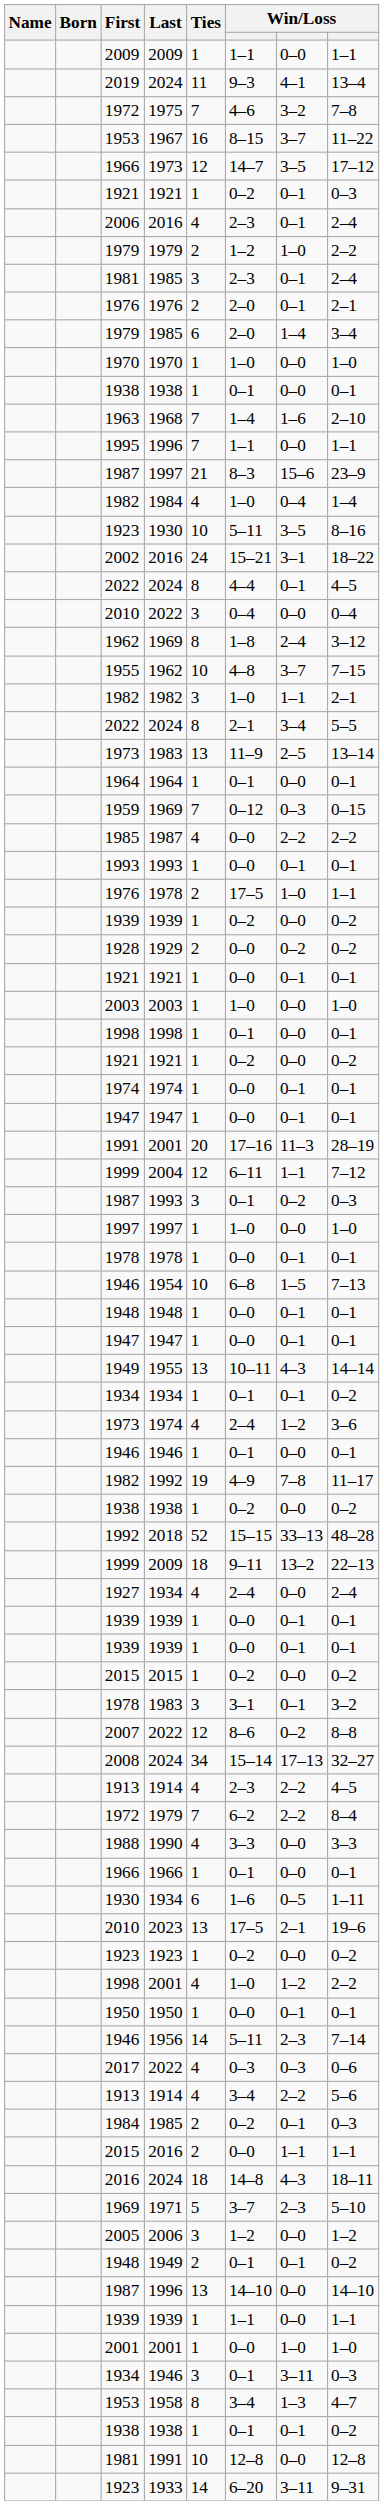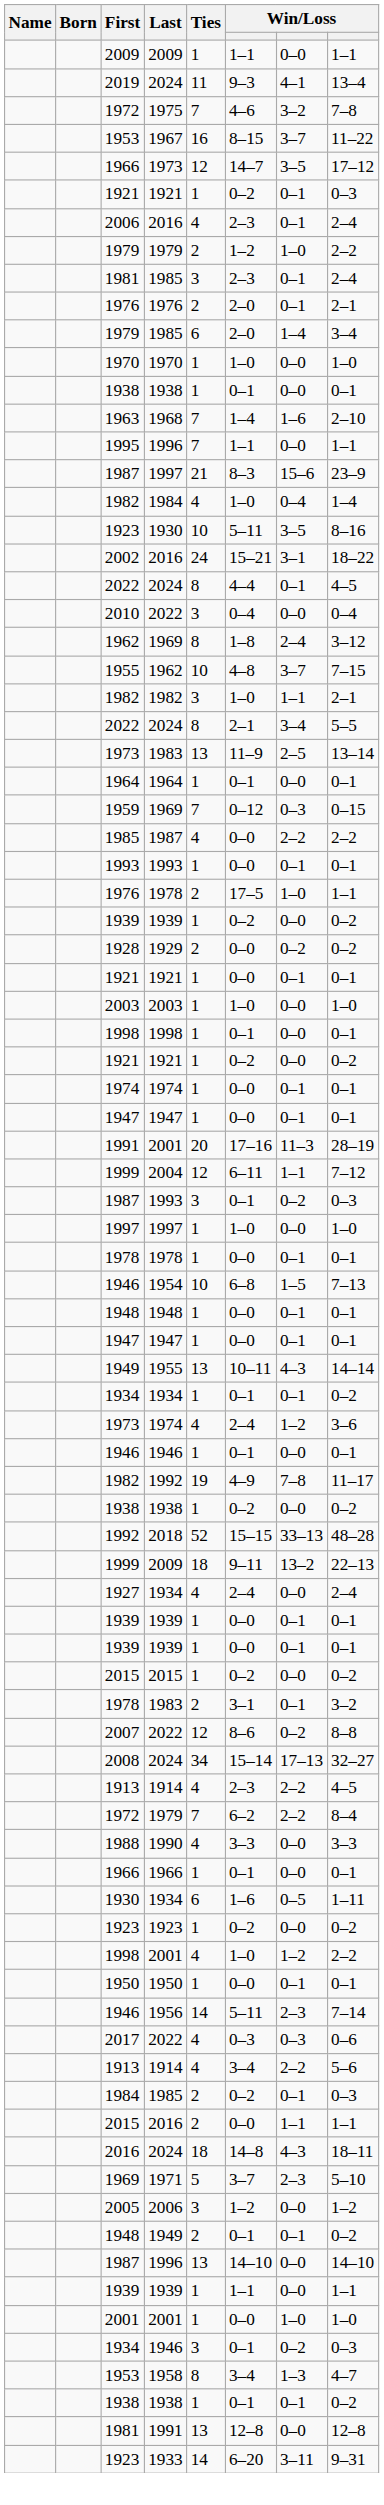1978 / 1983 | Ties: 3 -> 2
- row: 2010 | 2023 | 13 | 17–5 | 2–1 | 19–6
1934 / 1946 | column 7: 3–11 -> 0–2
1981 / 1991 | Ties: 10 -> 13
